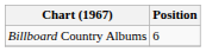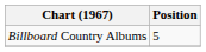Billboard Country Albums | Position: 6 -> 5
